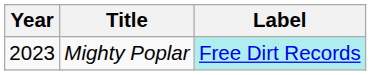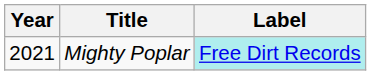Mighty Poplar | Year: 2023 -> 2021
